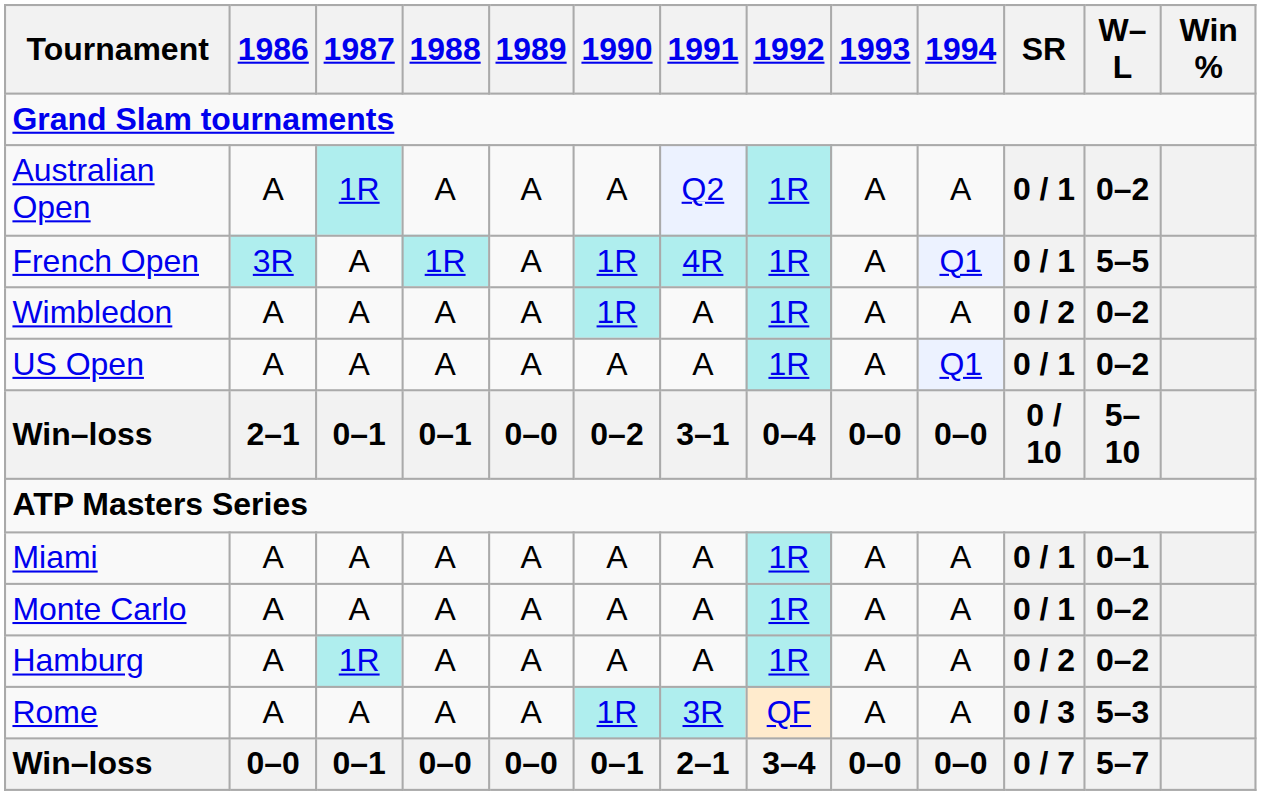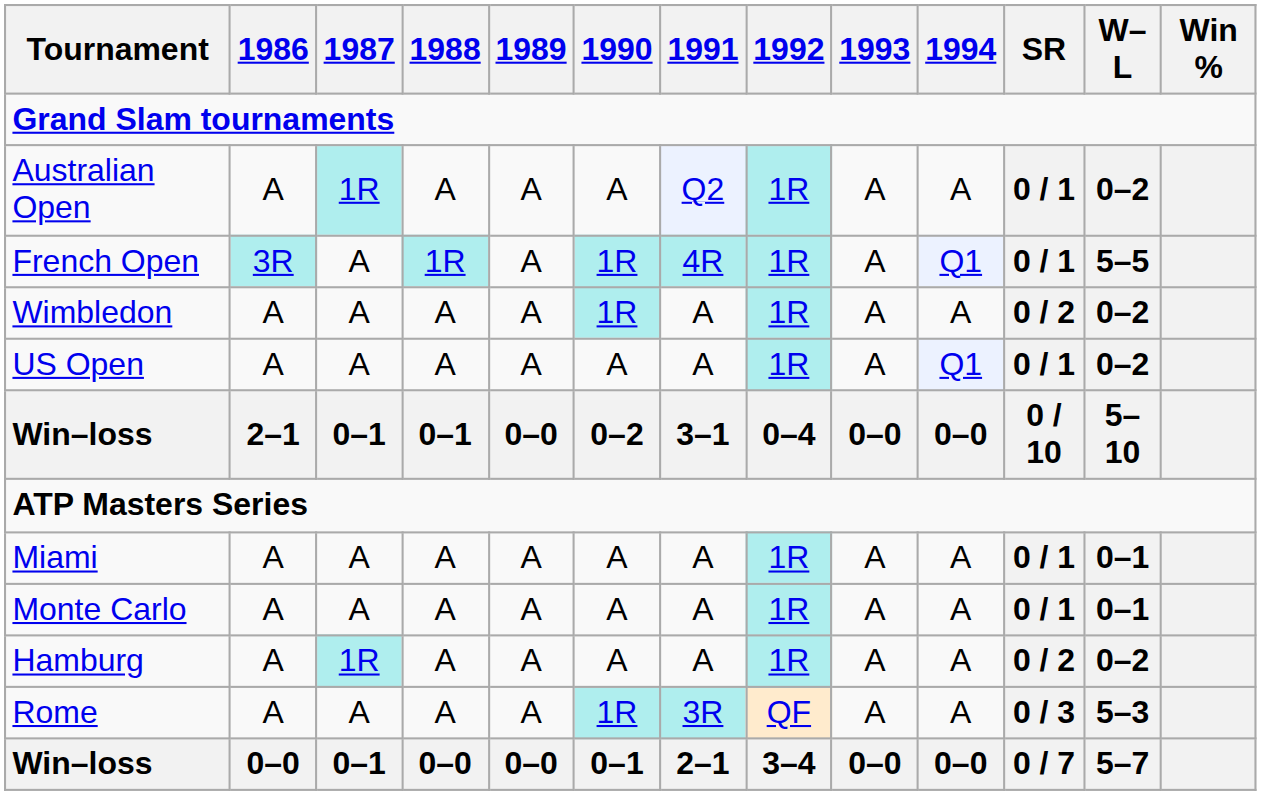Monte Carlo | W–L: 0–2 -> 0–1
